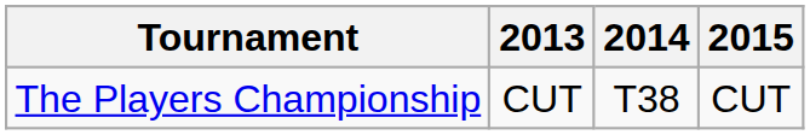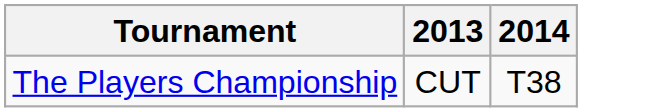- column: 2015 | CUT
